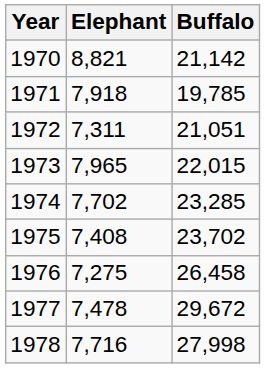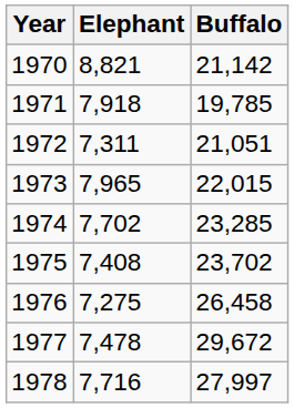1978 | Buffalo: 27,998 -> 27,997
